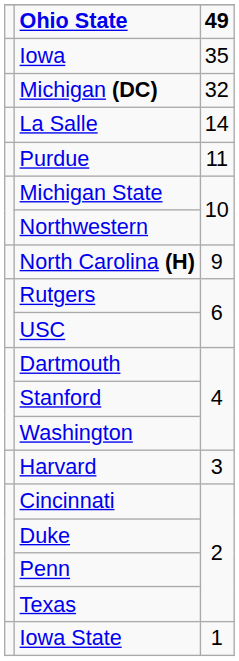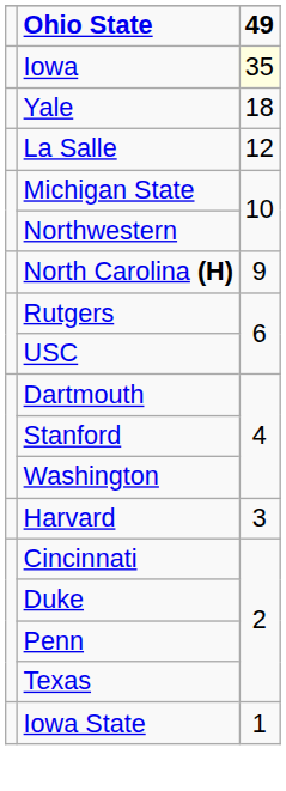Iowa | 49: no background -> lightyellow background
- row: Michigan (DC) | 32
+ row: Yale | 18
La Salle | 49: 14 -> 12
- row: Purdue | 11
